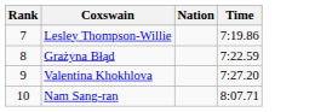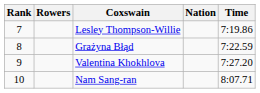+ column: Rowers
